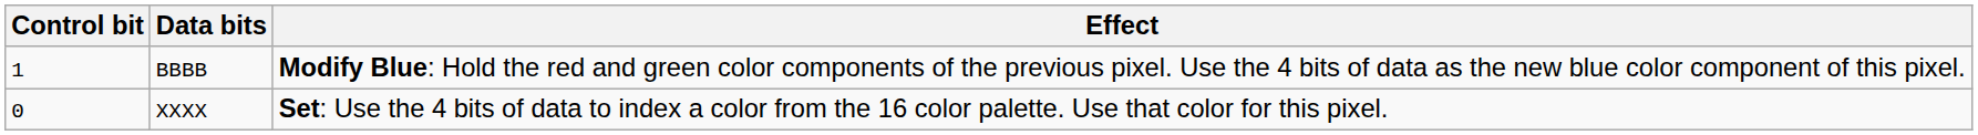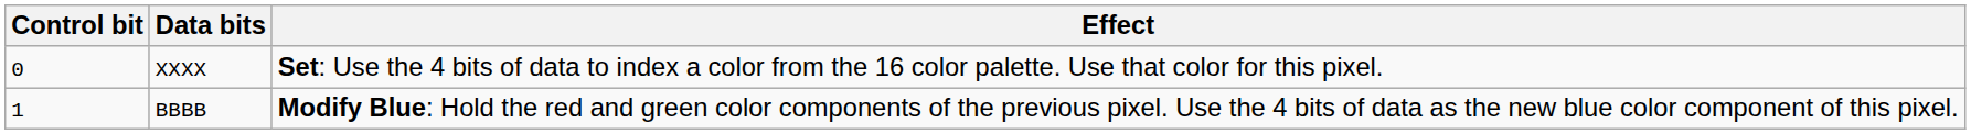rows swapped: XXXX <-> BBBB
